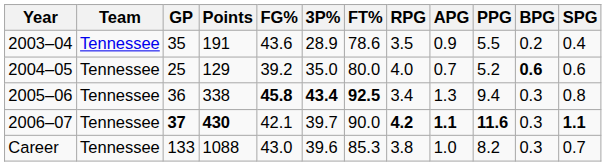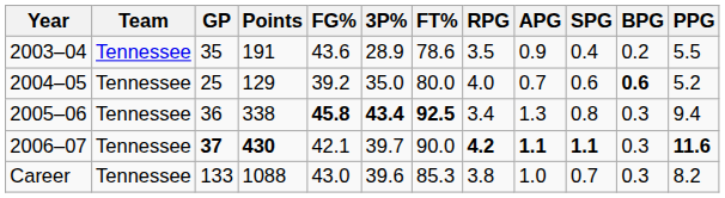columns swapped: SPG <-> PPG
